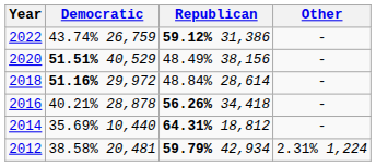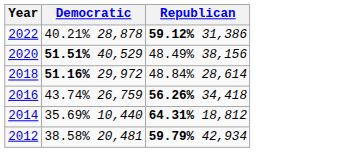- column: Other | - | - | - | - | - | 2.31% 1,224
2022 | Democratic: 43.74% 26,759 -> 40.21% 28,878
2016 | Democratic: 40.21% 28,878 -> 43.74% 26,759
